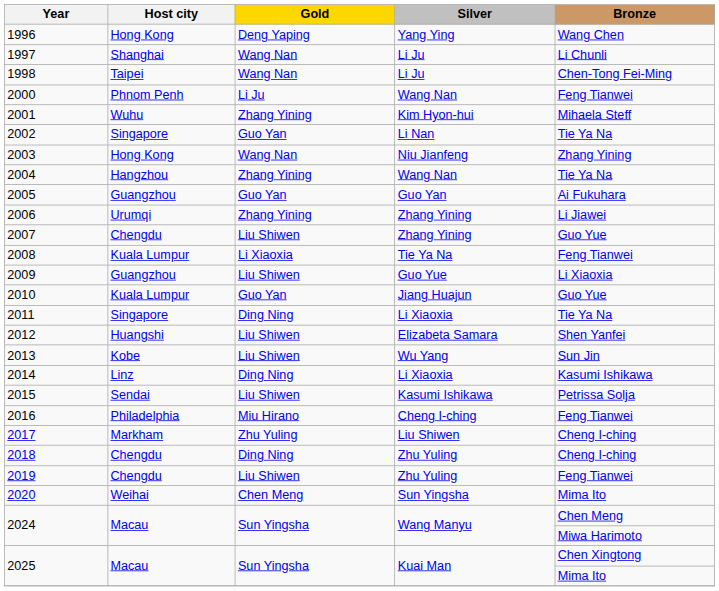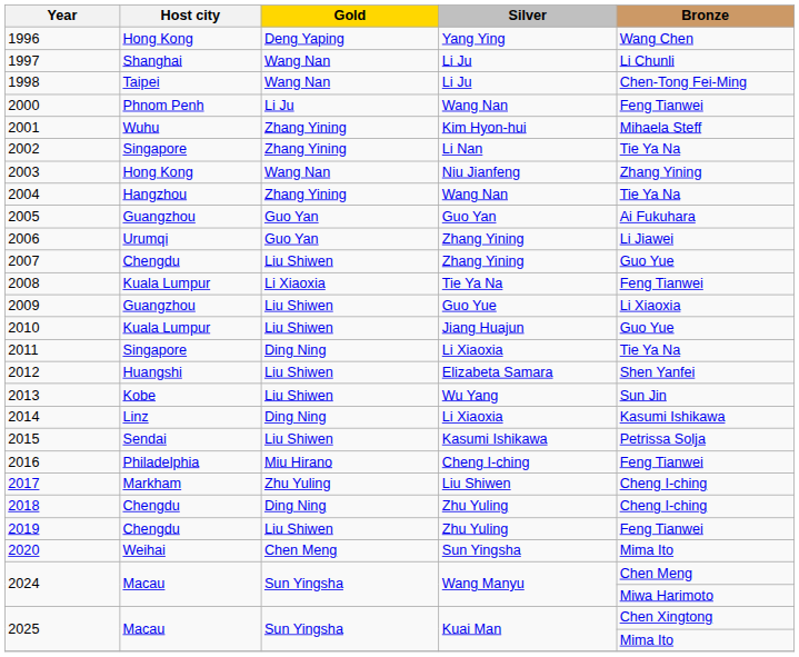2002 | Gold: Guo Yan -> Zhang Yining
2006 | Gold: Zhang Yining -> Guo Yan
2010 | Gold: Guo Yan -> Liu Shiwen
